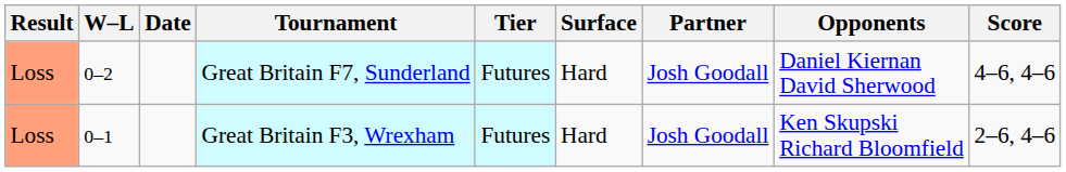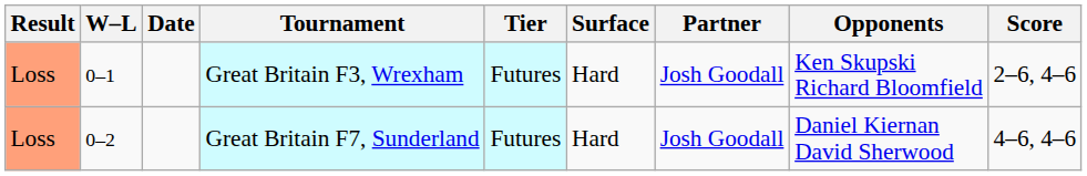rows swapped: Great Britain F3, Wrexham <-> Great Britain F7, Sunderland
